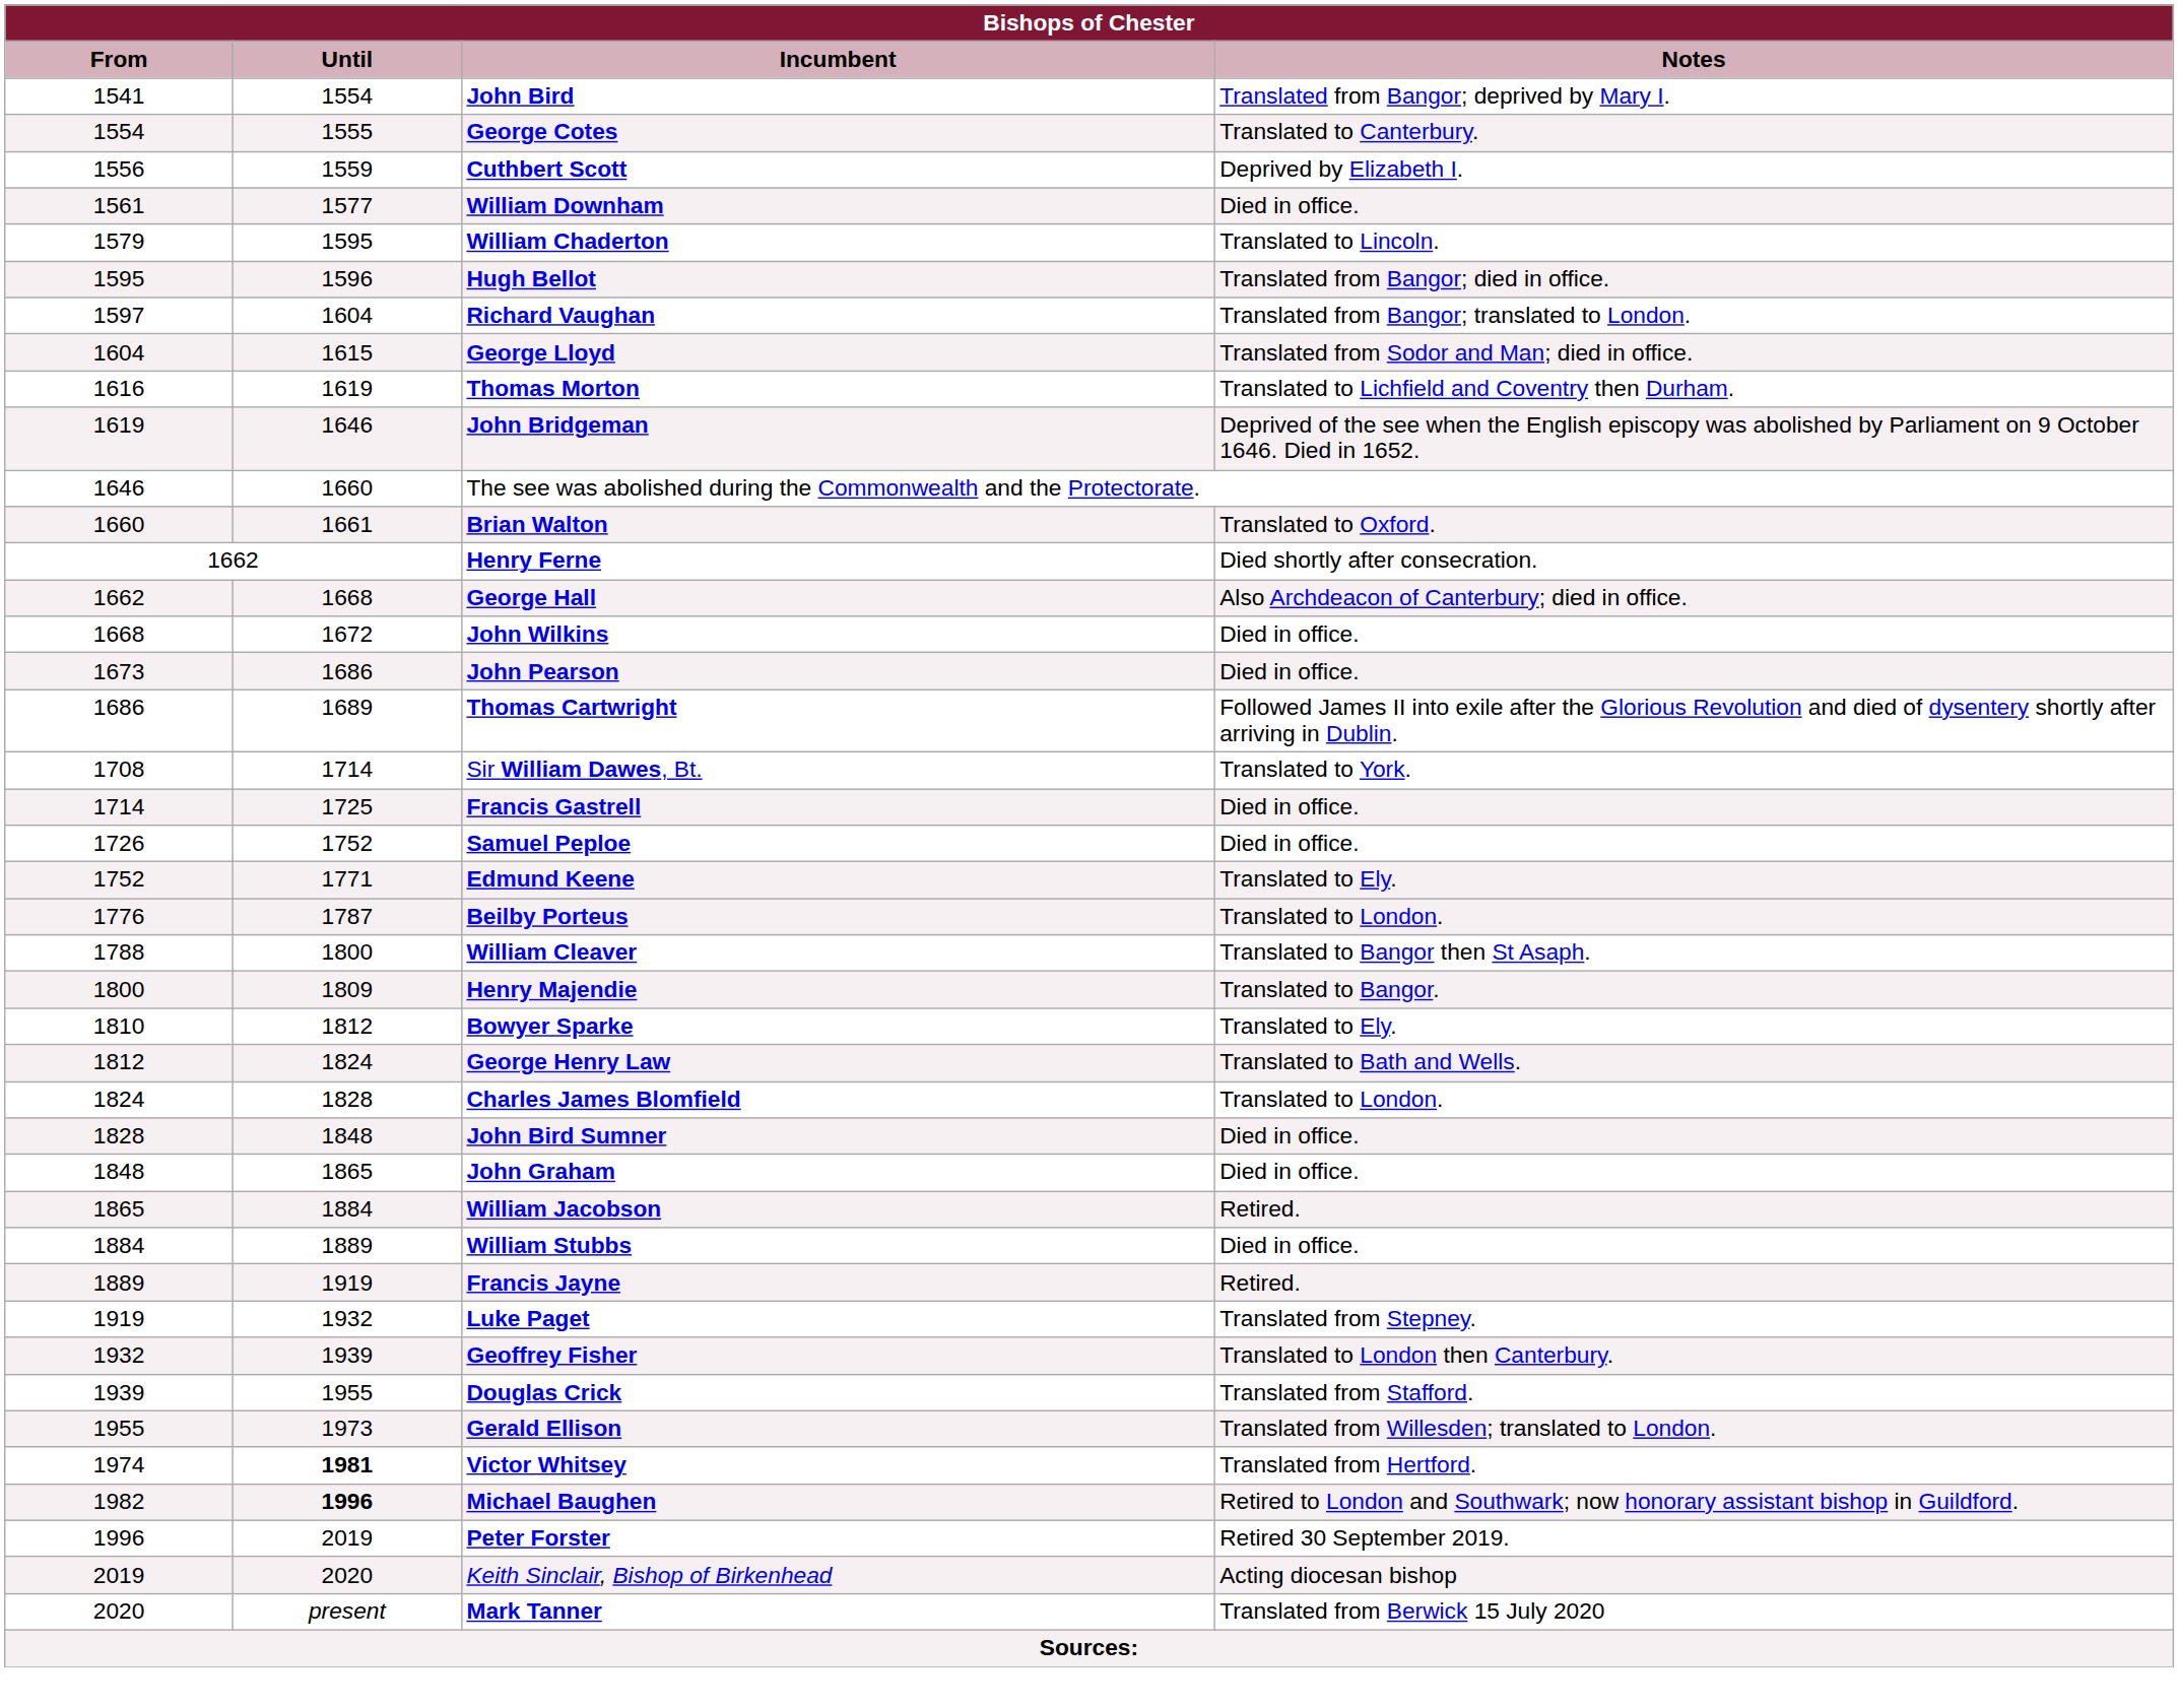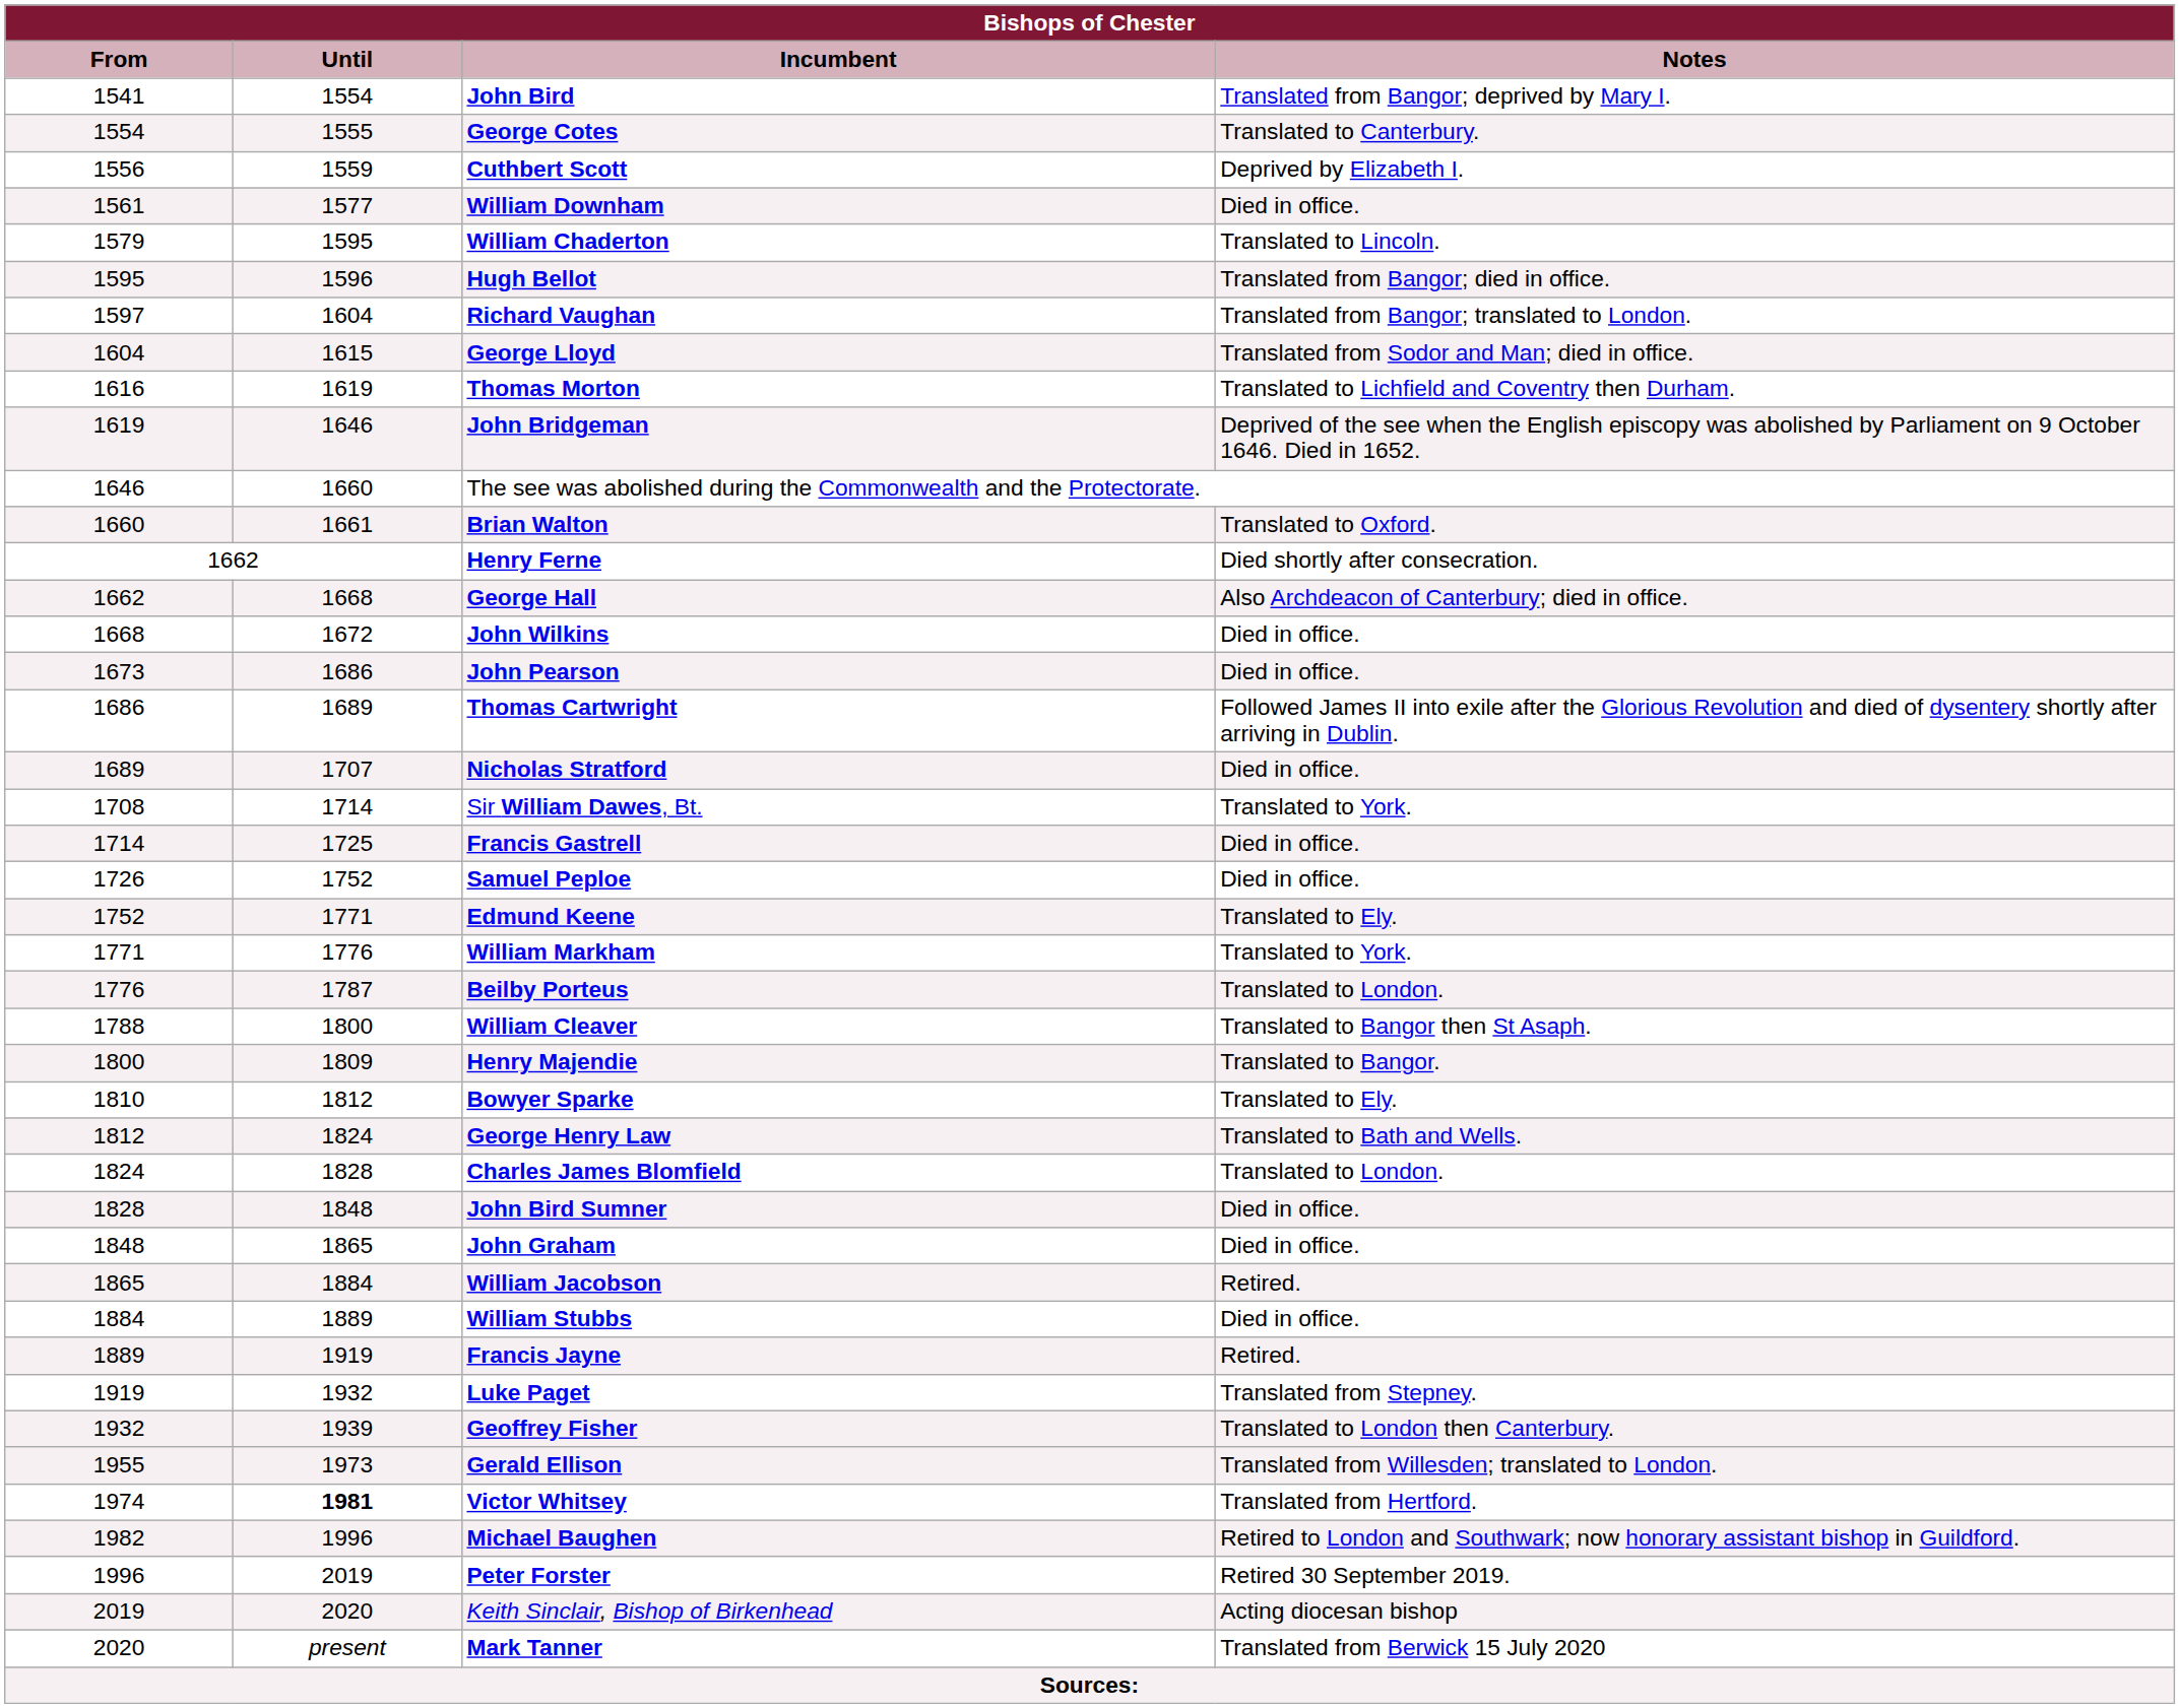+ row: 1689 | 1707 | Nicholas Stratford | Died in office.
+ row: 1771 | 1776 | William Markham | Translated to York.
- row: 1939 | 1955 | Douglas Crick | Translated from Stafford.
Michael Baughen | Until: bold -> normal
